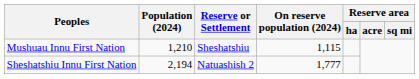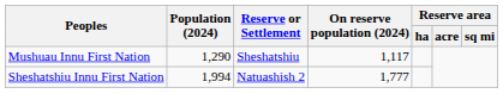Mushuau Innu First Nation | Population (2024): 1,210 -> 1,290
Mushuau Innu First Nation | On reserve population (2024): 1,115 -> 1,117
Sheshatshiu Innu First Nation | Population (2024): 2,194 -> 1,994
